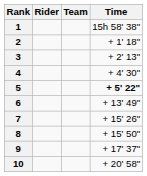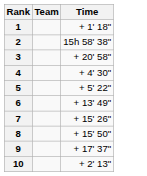- column: Rider
1 | Time: 15h 58' 38" -> + 1' 18"
2 | Time: + 1' 18" -> 15h 58' 38"
3 | Time: + 2' 13" -> + 20' 58"
5 | Time: bold -> normal
10 | Time: + 20' 58" -> + 2' 13"
